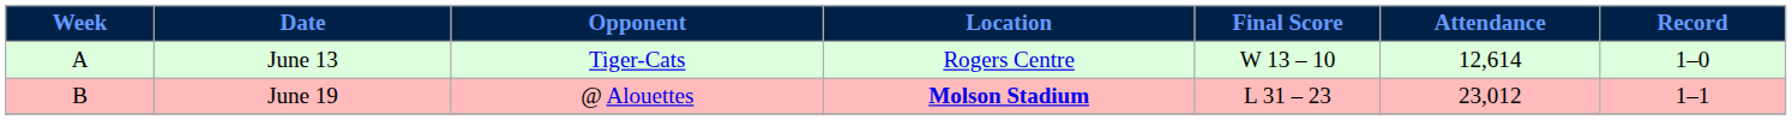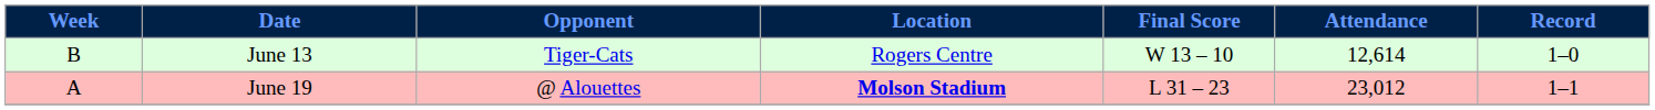June 13 | Week: A -> B
June 19 | Week: B -> A
